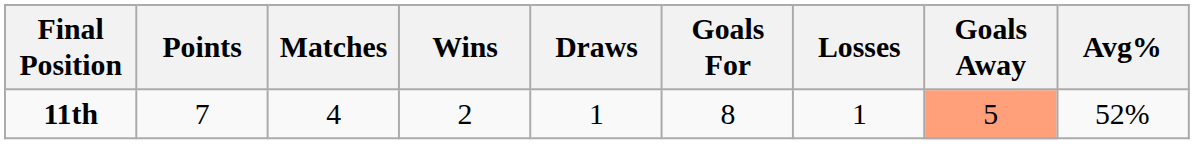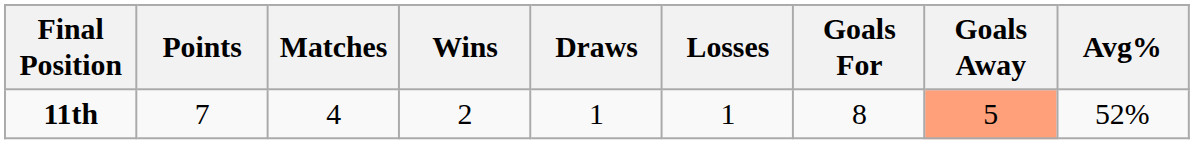columns swapped: Losses <-> Goals For
